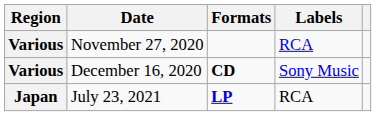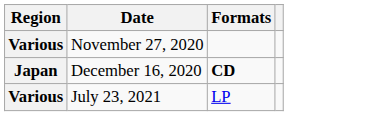- column: Labels | RCA | Sony Music | RCA
December 16, 2020 | Region: Various -> Japan
July 23, 2021 | Region: Japan -> Various
July 23, 2021 | Formats: bold -> normal
